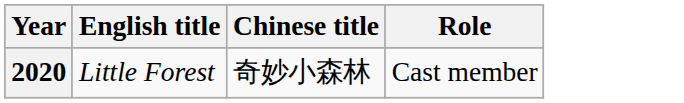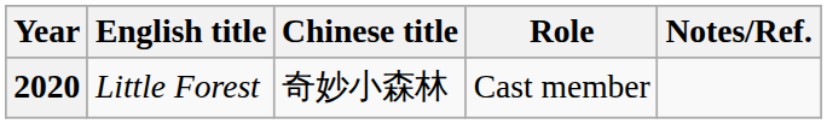+ column: Notes/Ref.
